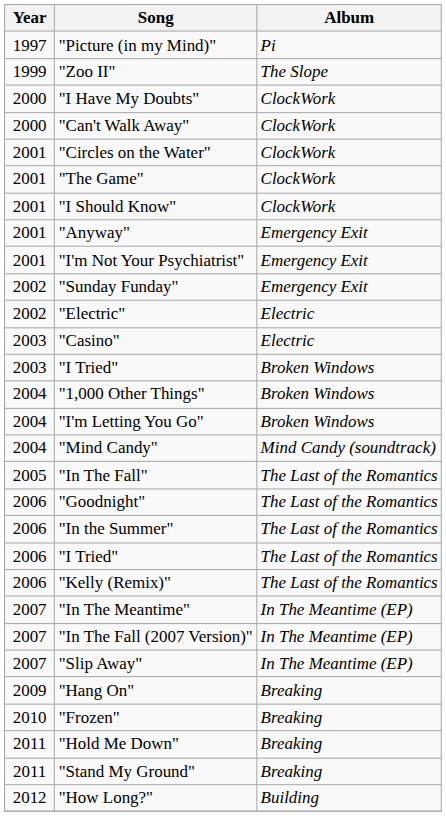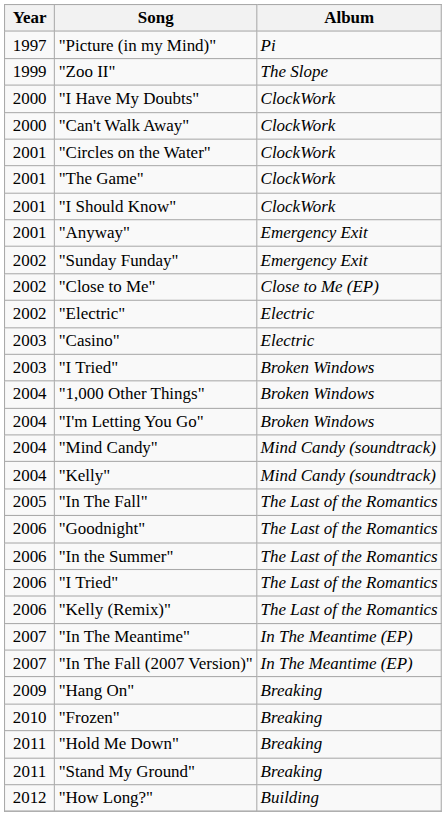- row: 2001 | "I'm Not Your Psychiatrist" | Emergency Exit
+ row: 2002 | "Close to Me" | Close to Me (EP)
+ row: 2004 | "Kelly" | Mind Candy (soundtrack)
- row: 2007 | "Slip Away" | In The Meantime (EP)
